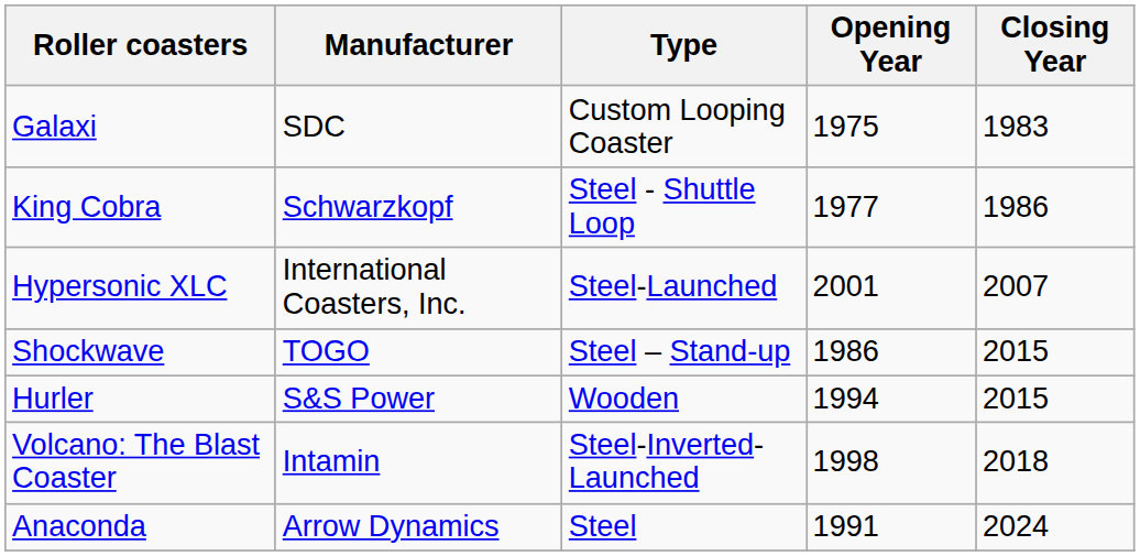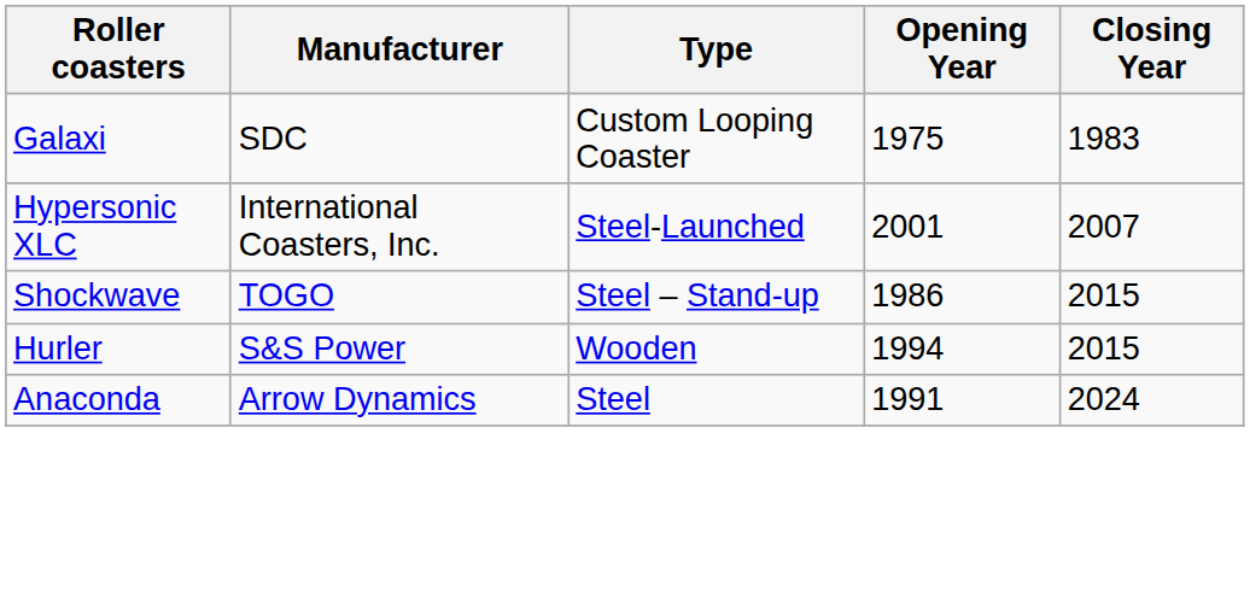- row: King Cobra | Schwarzkopf | Steel - Shuttle Loop | 1977 | 1986
- row: Volcano: The Blast Coaster | Intamin | Steel-Inverted-Launched | 1998 | 2018
